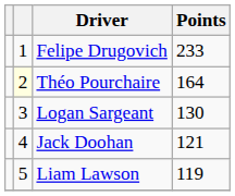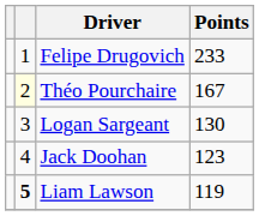Théo Pourchaire | Points: 164 -> 167
Jack Doohan | Points: 121 -> 123
Liam Lawson | column 2: normal -> bold
